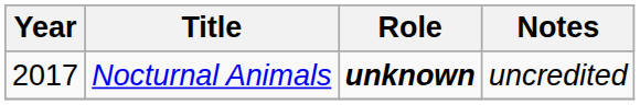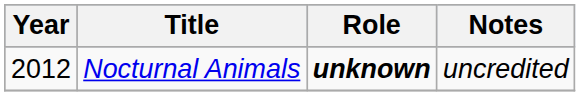Nocturnal Animals | Year: 2017 -> 2012
